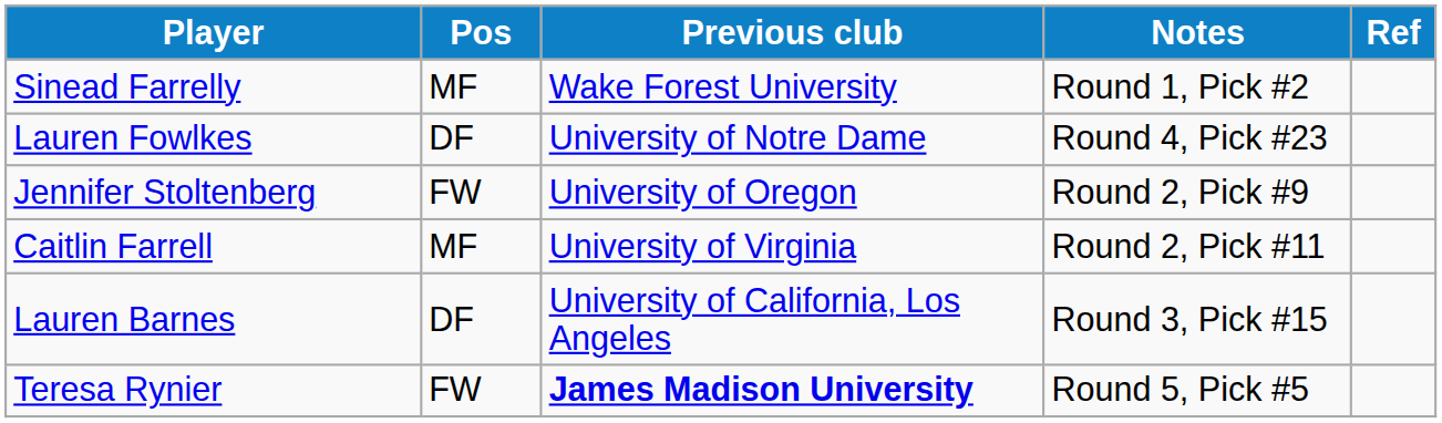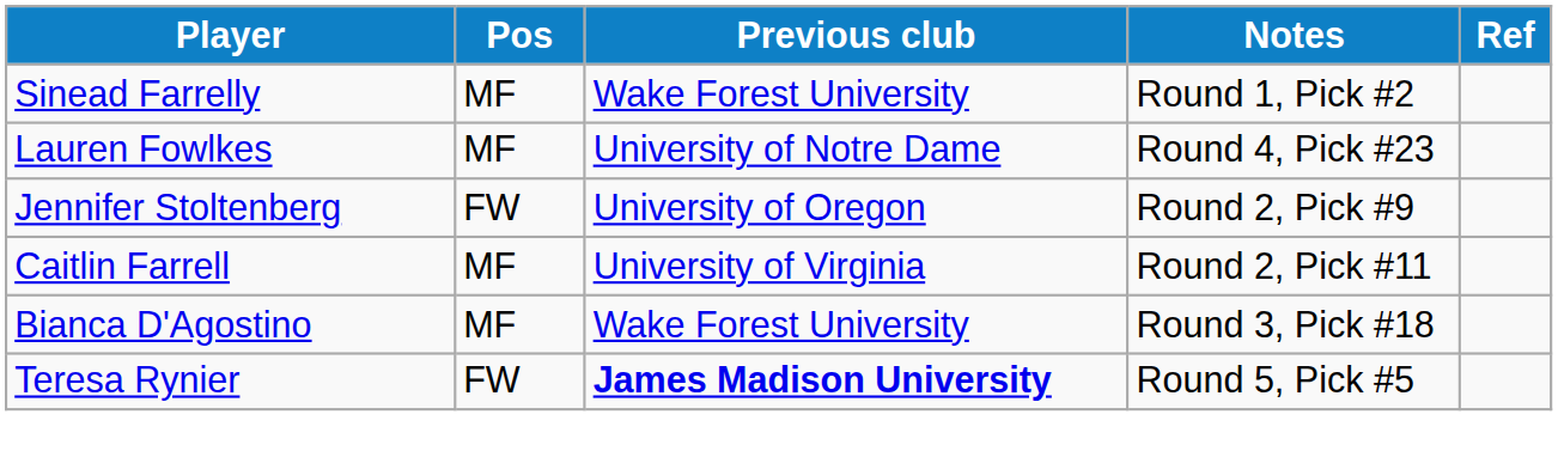Lauren Fowlkes | Pos: DF -> MF
- row: Lauren Barnes | DF | University of California, Los Angeles | Round 3, Pick #15
+ row: Bianca D'Agostino | MF | Wake Forest University | Round 3, Pick #18
